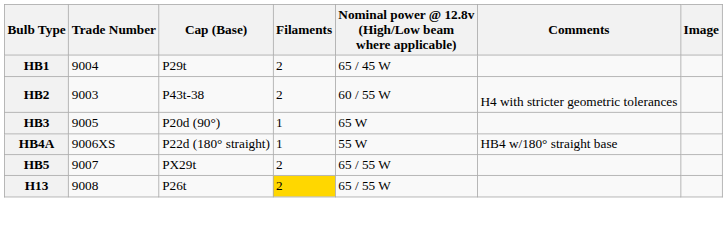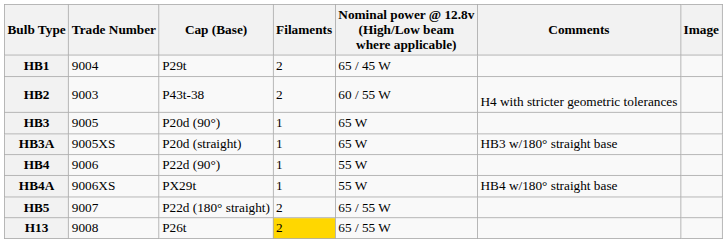+ row: HB3A | 9005XS | P20d (straight) | 1 | 65 W | HB3 w/180° straight base
+ row: HB4 | 9006 | P22d (90°) | 1 | 55 W
HB4A | Cap (Base): P22d (180° straight) -> PX29t
HB5 | Cap (Base): PX29t -> P22d (180° straight)
